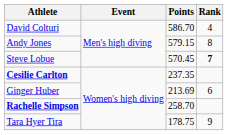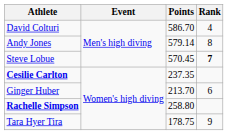Andy Jones | Points: 579.15 -> 579.14
Ginger Huber | Points: 213.69 -> 213.70
Rachelle Simpson | Points: 258.70 -> 258.80
